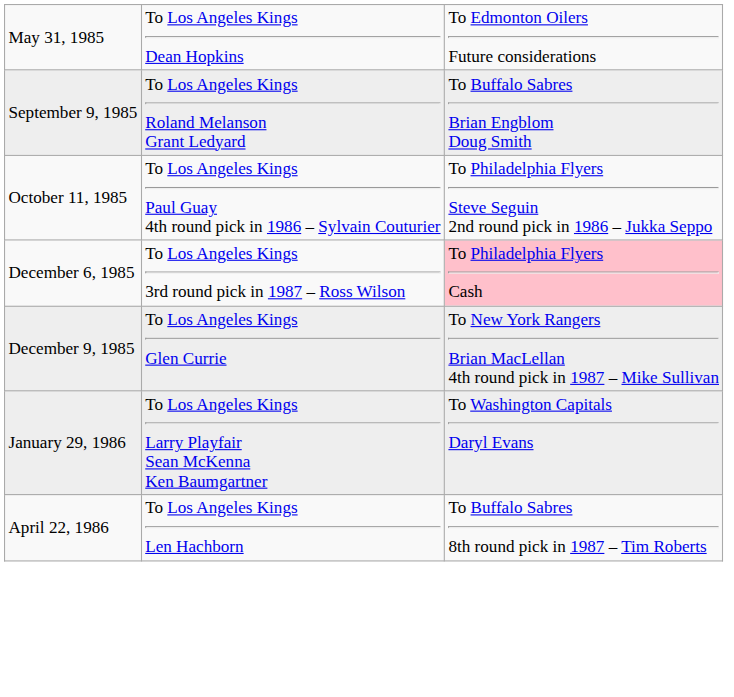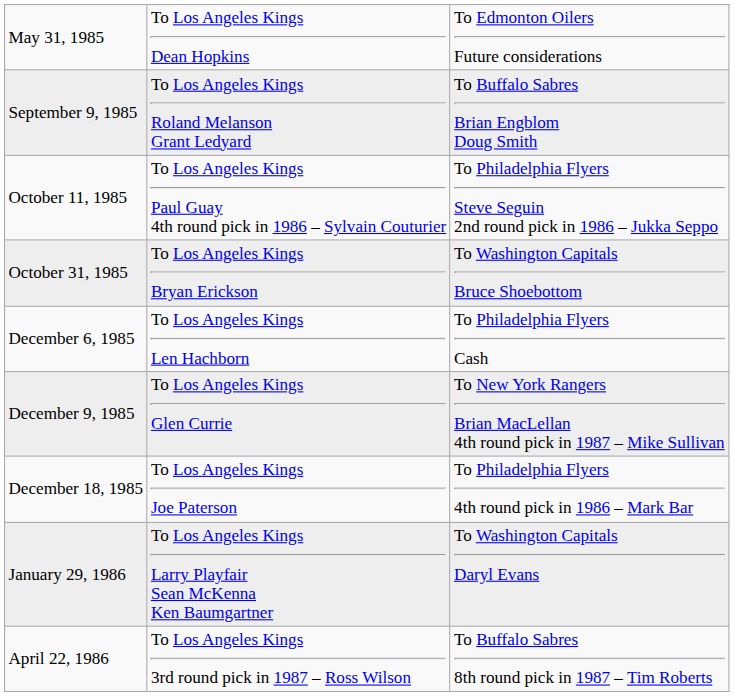+ row: October 31, 1985 | To Los Angeles Kings Bryan Erickson | To Washington Capitals Bruce Shoebottom
December 6, 1985 | column 2: To Los Angeles Kings 3rd round pick in 1987 – Ross Wilson -> To Los Angeles Kings Len Hachborn
December 6, 1985 | column 3: pink background -> no background
+ row: December 18, 1985 | To Los Angeles Kings Joe Paterson | To Philadelphia Flyers 4th round pick in 1986 – Mark Bar
April 22, 1986 | column 2: To Los Angeles Kings Len Hachborn -> To Los Angeles Kings 3rd round pick in 1987 – Ross Wilson
